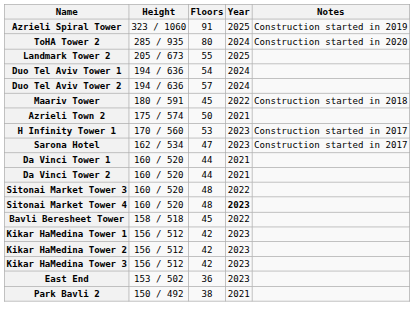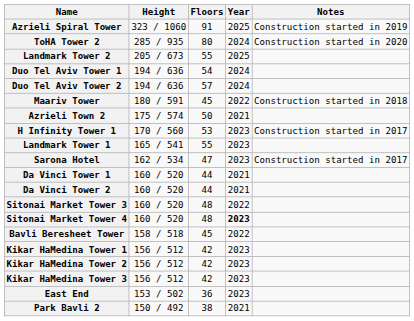+ row: Landmark Tower 1 | 165 / 541 | 55 | 2023
